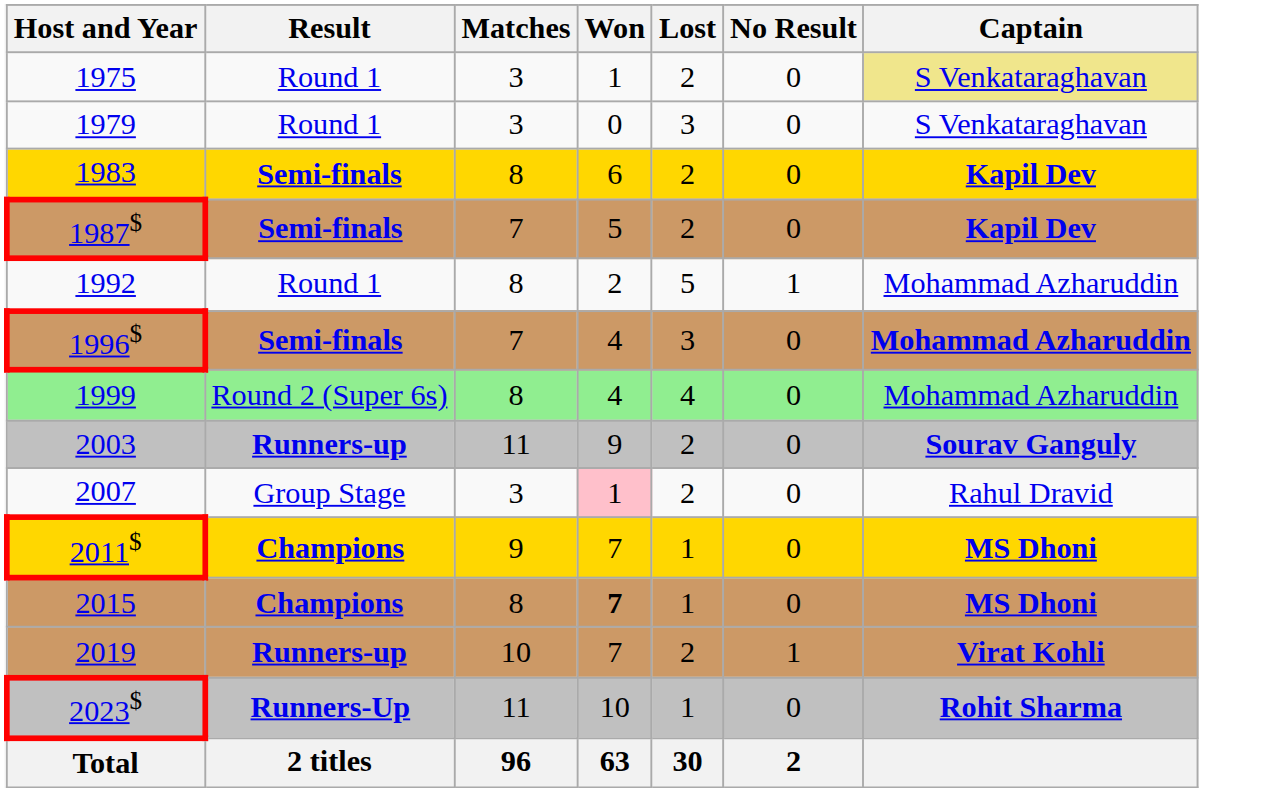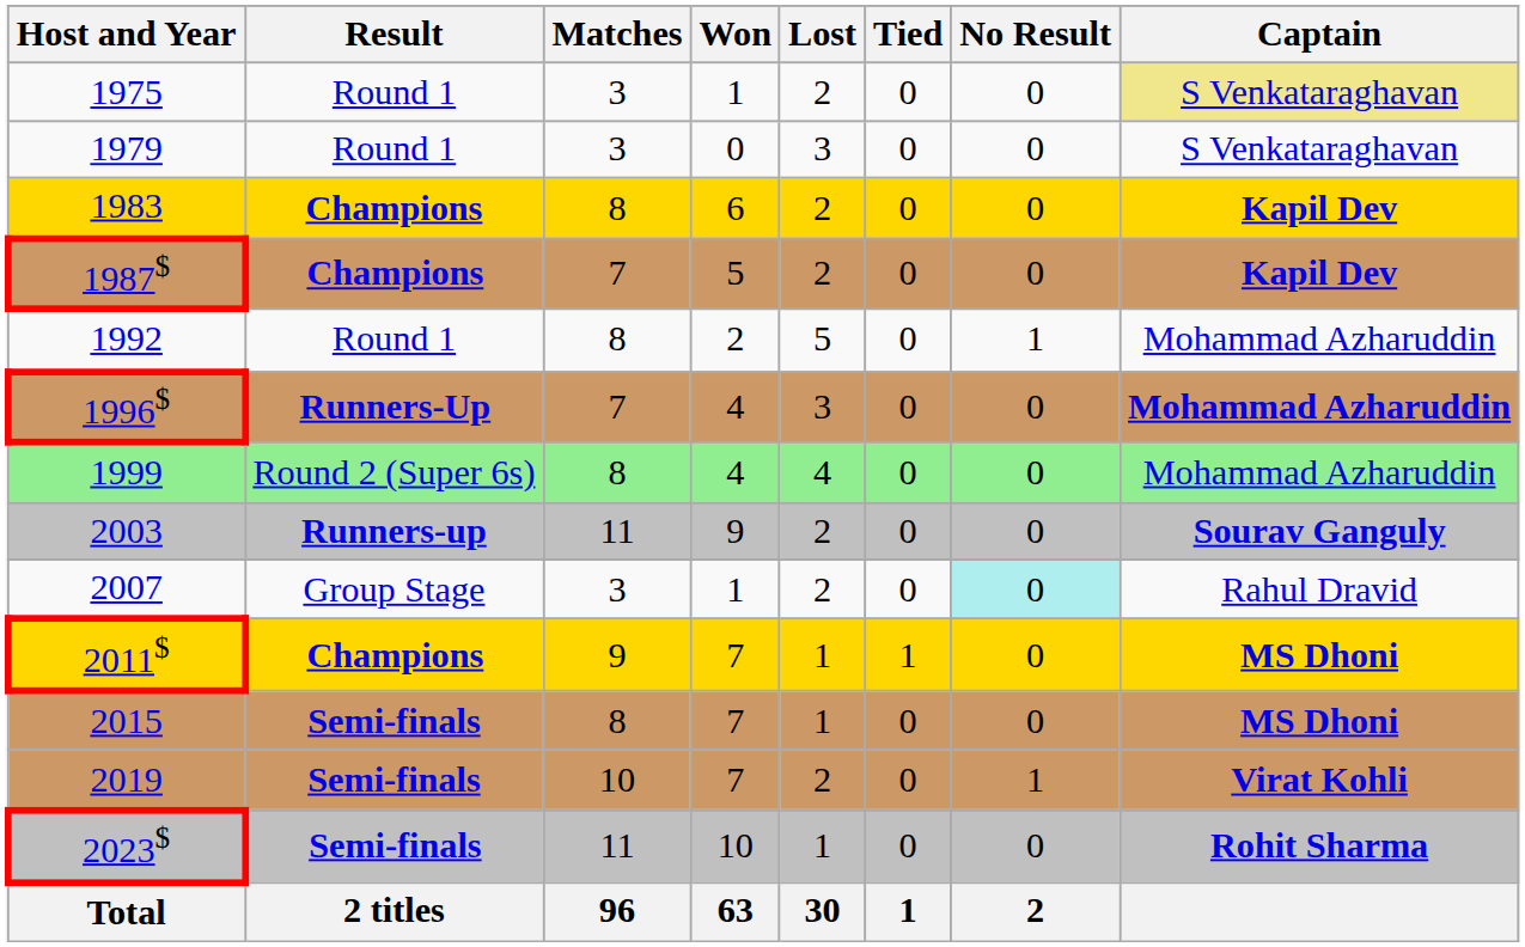+ column: Tied | 0 | 0 | 0 | 0 | 0 | 0 | 0 | 0 | 0 | 1 | 0 | 0 | 0 | 1
1983 | Result: Semi-finals -> Champions
1987$ | Result: Semi-finals -> Champions
1996$ | Result: Semi-finals -> Runners-Up
2007 | Won: pink background -> no background
2007 | No Result: no background -> paleturquoise background
2015 | Result: Champions -> Semi-finals
2015 | Won: bold -> normal
2019 | Result: Runners-up -> Semi-finals
2023$ | Result: Runners-Up -> Semi-finals
